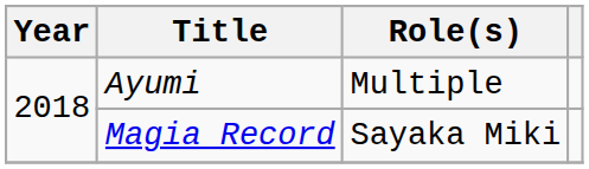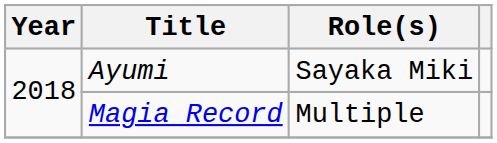Ayumi | Role(s): Multiple -> Sayaka Miki
Magia Record | Role(s): Sayaka Miki -> Multiple
